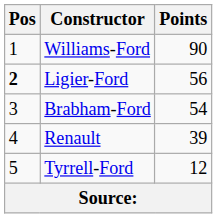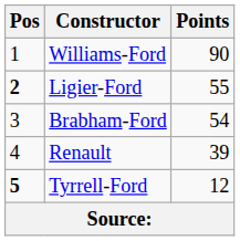Ligier-Ford | Points: 56 -> 55
Tyrrell-Ford | Pos: normal -> bold
